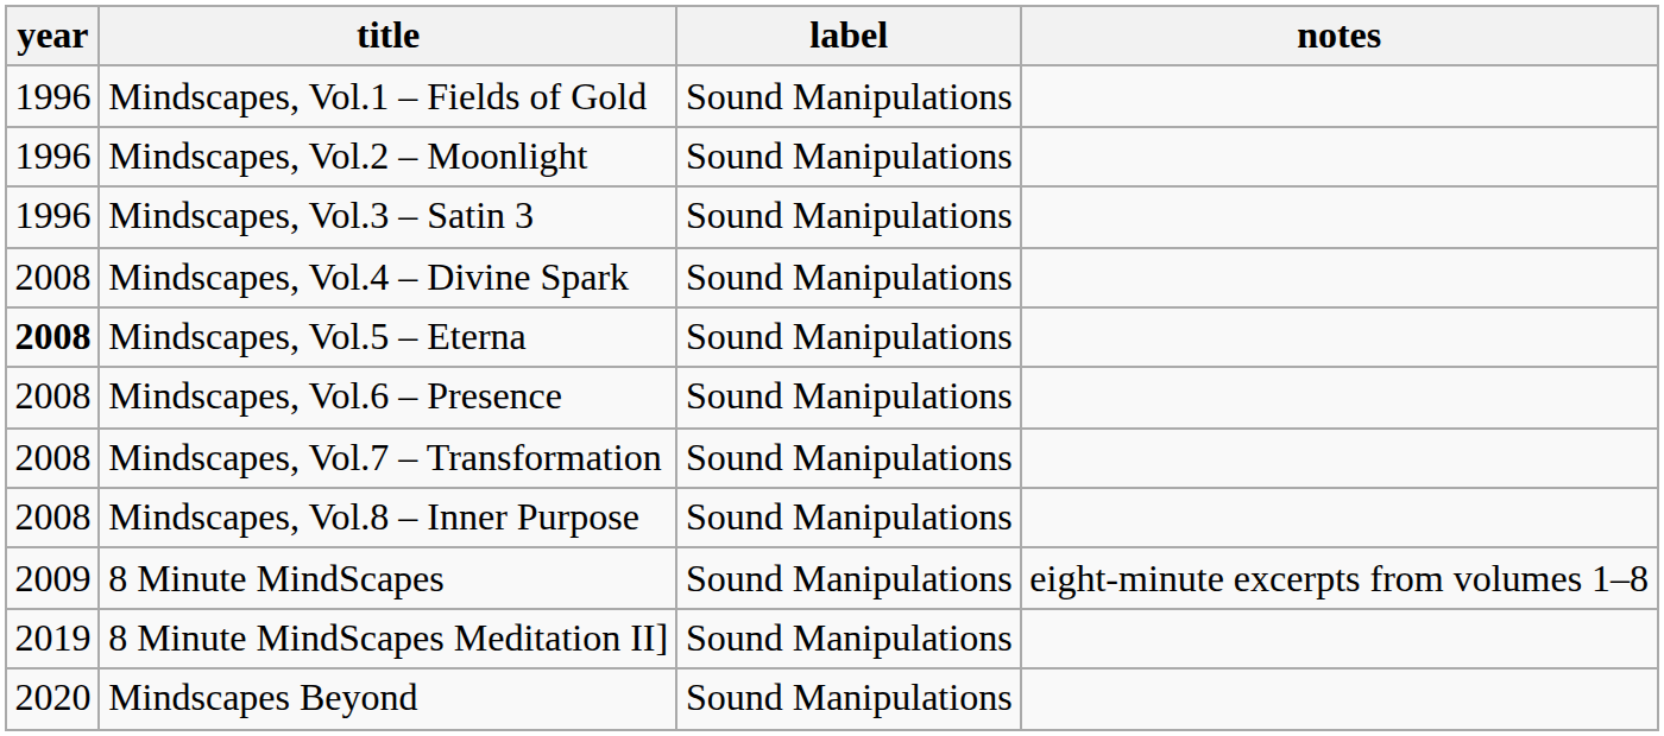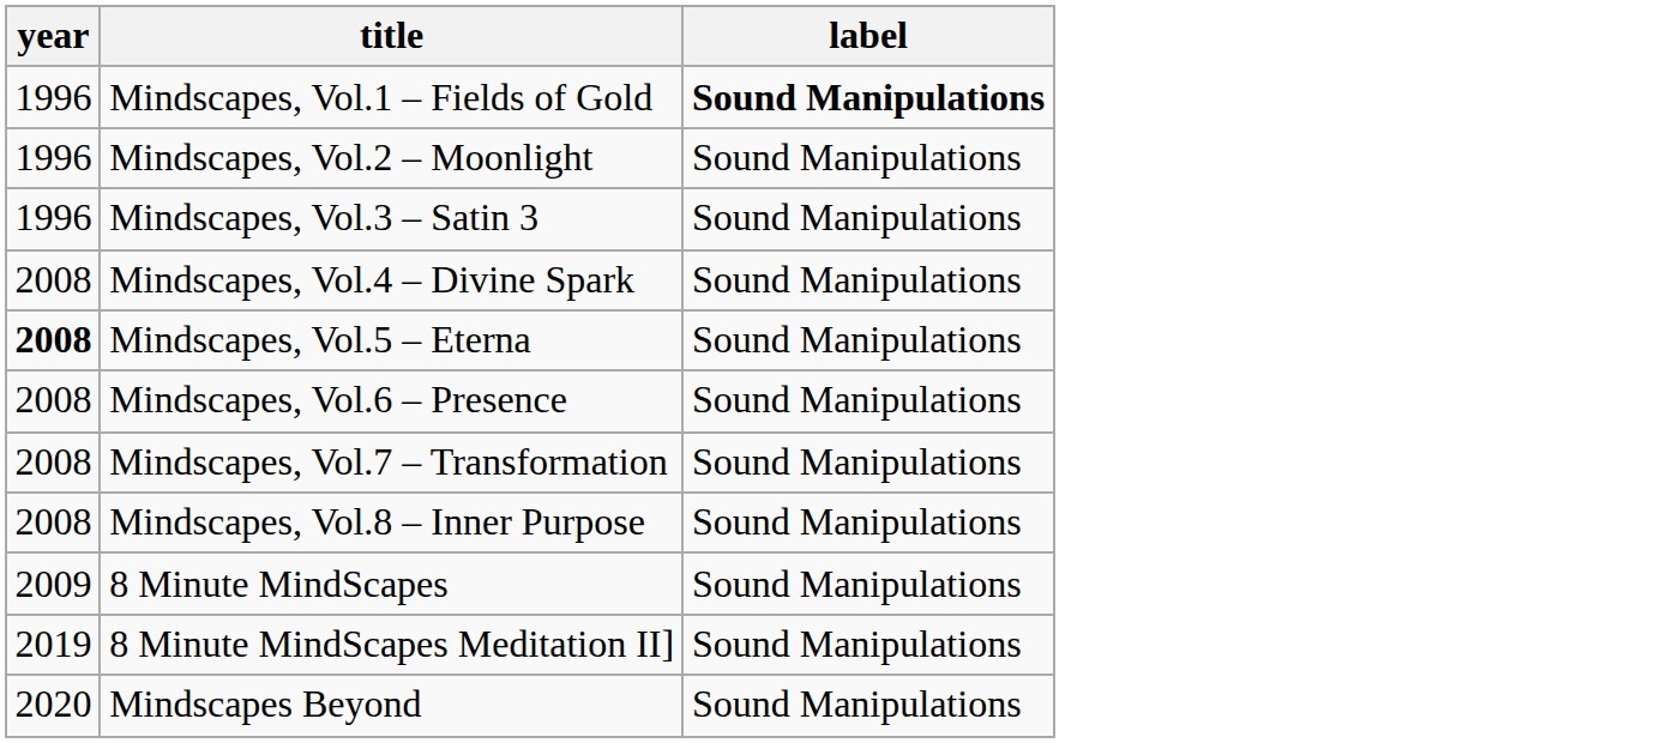- column: notes | eight-minute excerpts from volumes 1–8
Mindscapes, Vol.1 – Fields of Gold | label: normal -> bold
